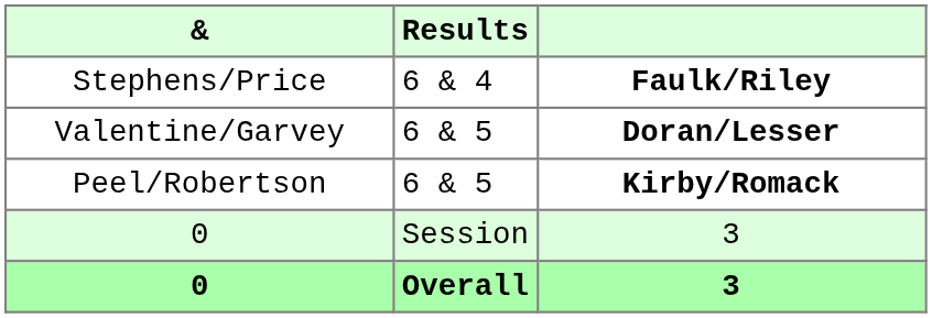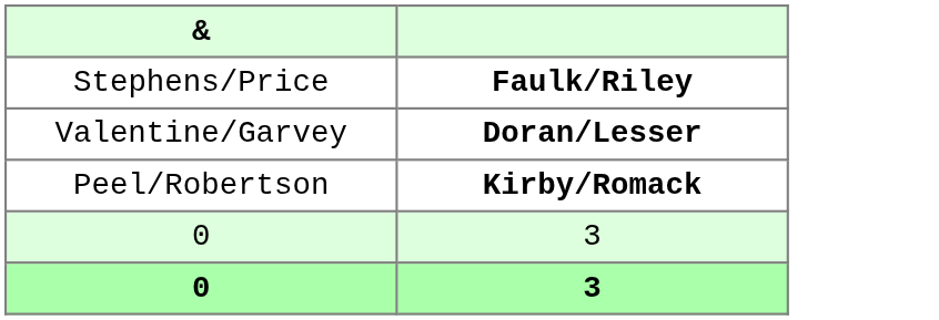- column: Results | 6 & 4 | 6 & 5 | 6 & 5 | Session | Overall
